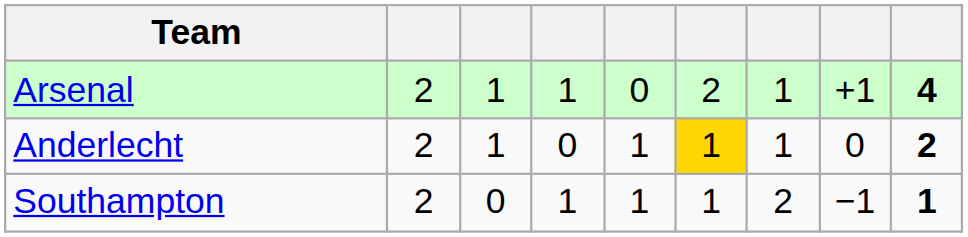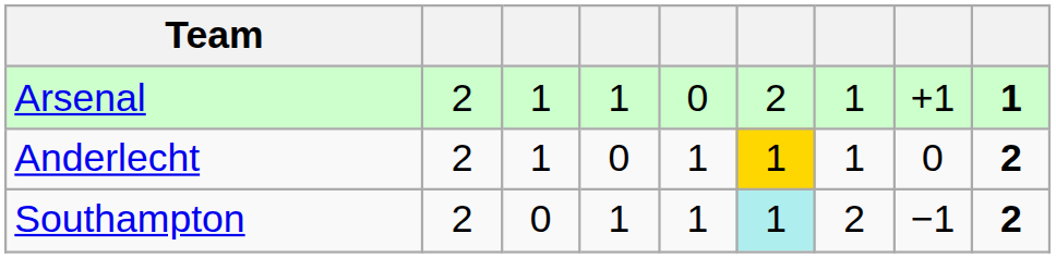Arsenal | column 9: 4 -> 1
Southampton | column 6: no background -> paleturquoise background
Southampton | column 9: 1 -> 2
